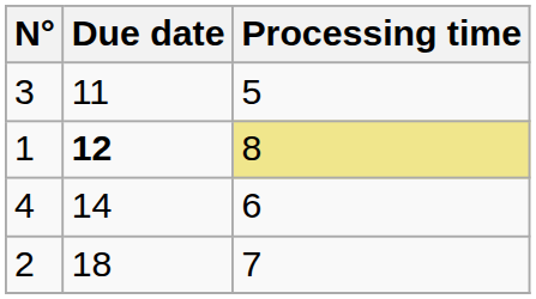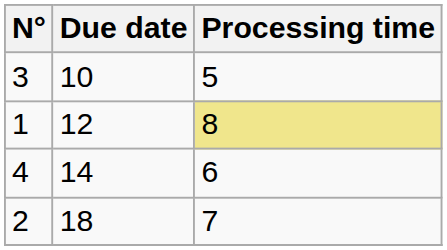3 | Due date: 11 -> 10
1 | Due date: bold -> normal
